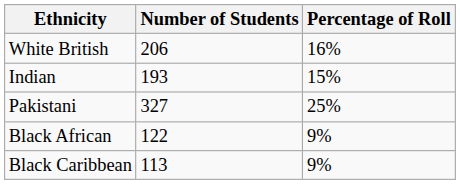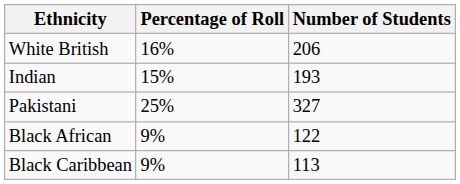columns swapped: Number of Students <-> Percentage of Roll
